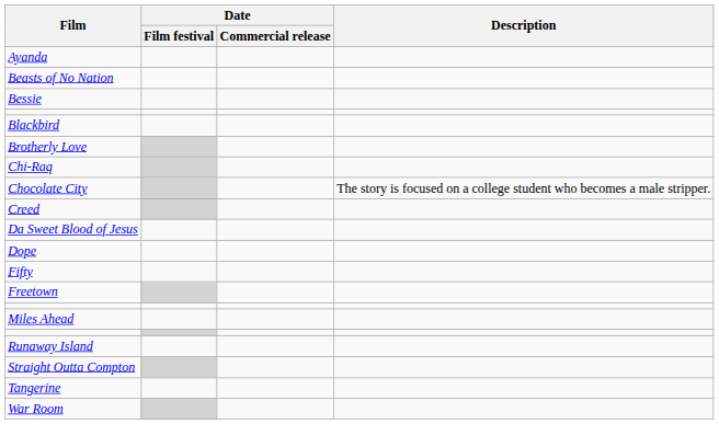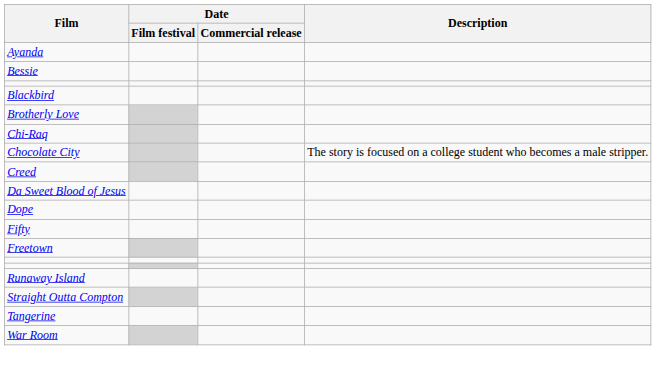- row: Beasts of No Nation
- row: Miles Ahead
